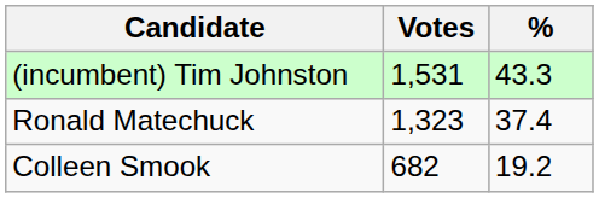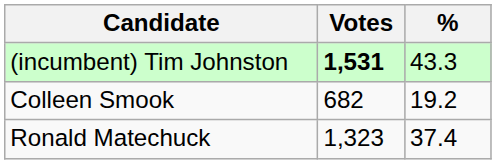(incumbent) Tim Johnston | Votes: normal -> bold
rows swapped: Ronald Matechuck <-> Colleen Smook
